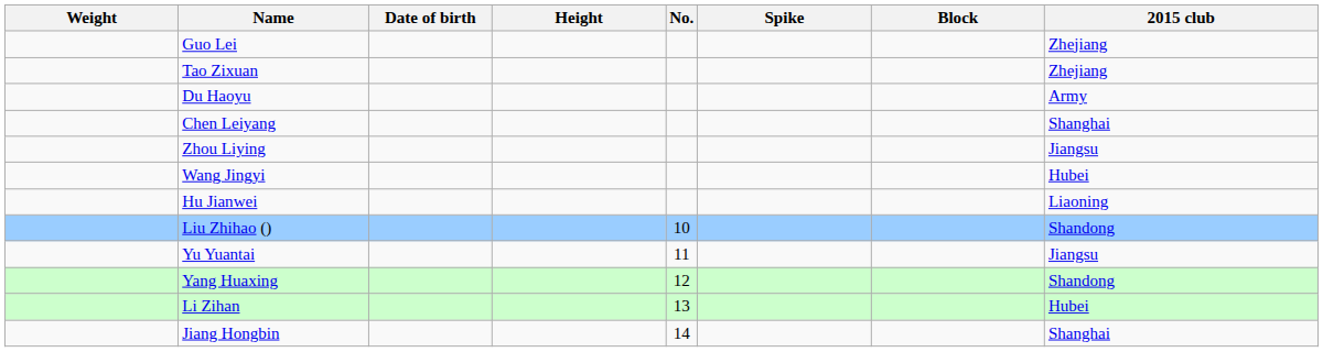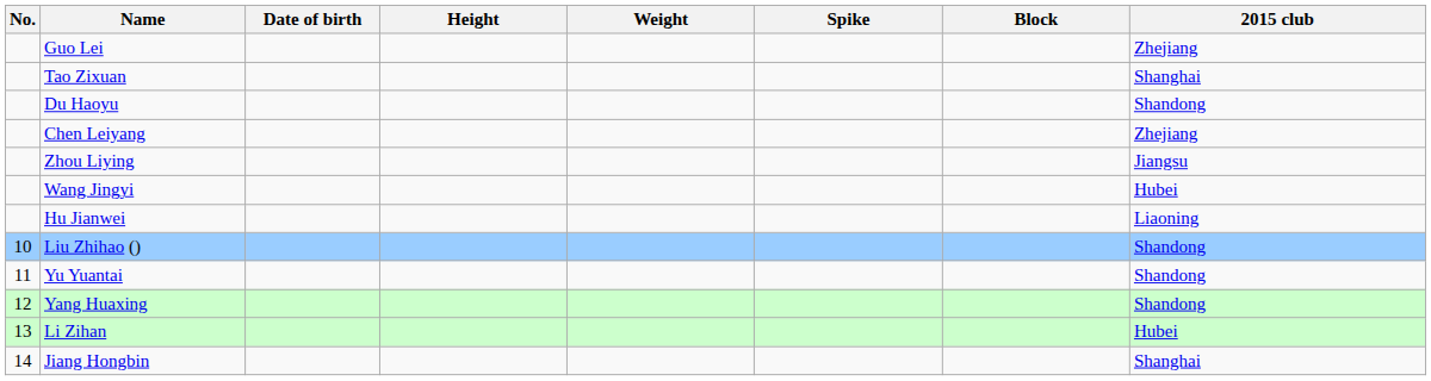columns swapped: No. <-> Weight
Tao Zixuan | 2015 club: Zhejiang -> Shanghai
Du Haoyu | 2015 club: Army -> Shandong
Chen Leiyang | 2015 club: Shanghai -> Zhejiang
Yu Yuantai | 2015 club: Jiangsu -> Shandong
